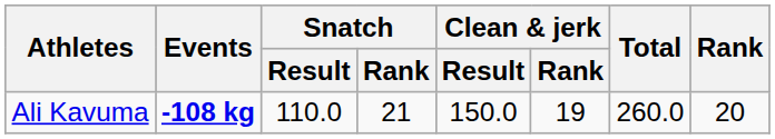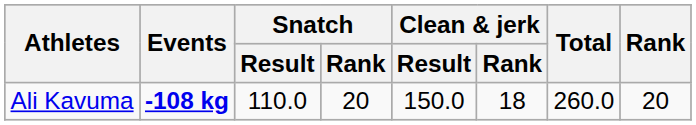Ali Kavuma | Snatch / Rank: 21 -> 20
Ali Kavuma | Clean & jerk / Rank: 19 -> 18
